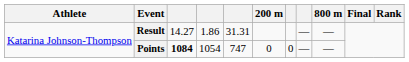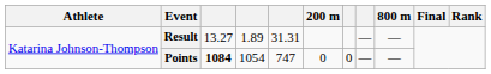Result | column 3: 14.27 -> 13.27
Result | column 4: 1.86 -> 1.89
